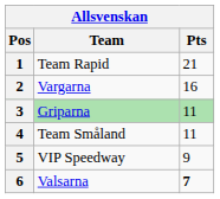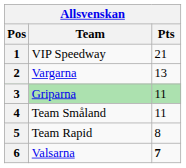1 | Team: Team Rapid -> VIP Speedway
2 | Pts: 16 -> 13
5 | Team: VIP Speedway -> Team Rapid
5 | Pts: 9 -> 8
